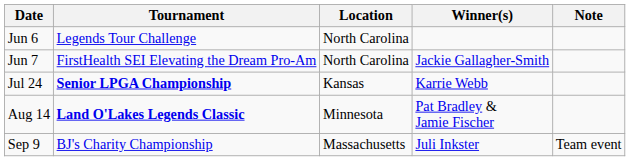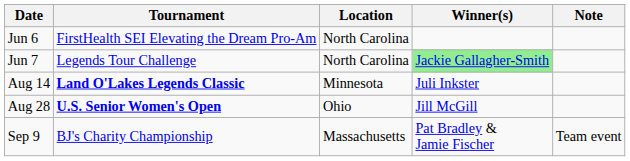Jun 6 | Tournament: Legends Tour Challenge -> FirstHealth SEI Elevating the Dream Pro-Am
Jun 7 | Tournament: FirstHealth SEI Elevating the Dream Pro-Am -> Legends Tour Challenge
Jun 7 | Winner(s): no background -> lightgreen background
- row: Jul 24 | Senior LPGA Championship | Kansas | Karrie Webb
Aug 14 | Winner(s): Pat Bradley & Jamie Fischer -> Juli Inkster
+ row: Aug 28 | U.S. Senior Women's Open | Ohio | Jill McGill
Sep 9 | Winner(s): Juli Inkster -> Pat Bradley & Jamie Fischer
